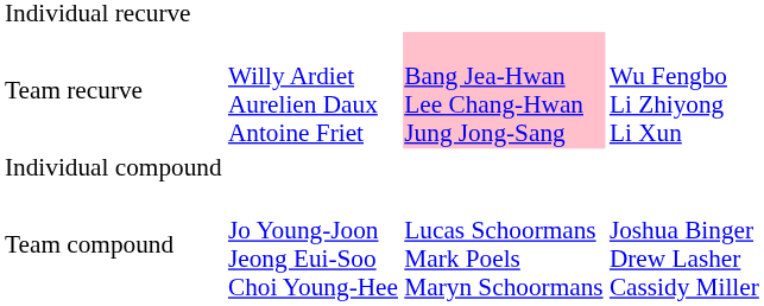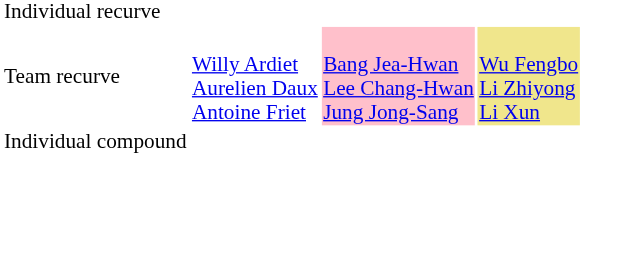Team recurve | column 4: no background -> khaki background
- row: Team compound | Jo Young-Joon Jeong Eui-Soo Choi Young-Hee | Lucas Schoormans Mark Poels Maryn Schoormans | Joshua Binger Drew Lasher Cassidy Miller
